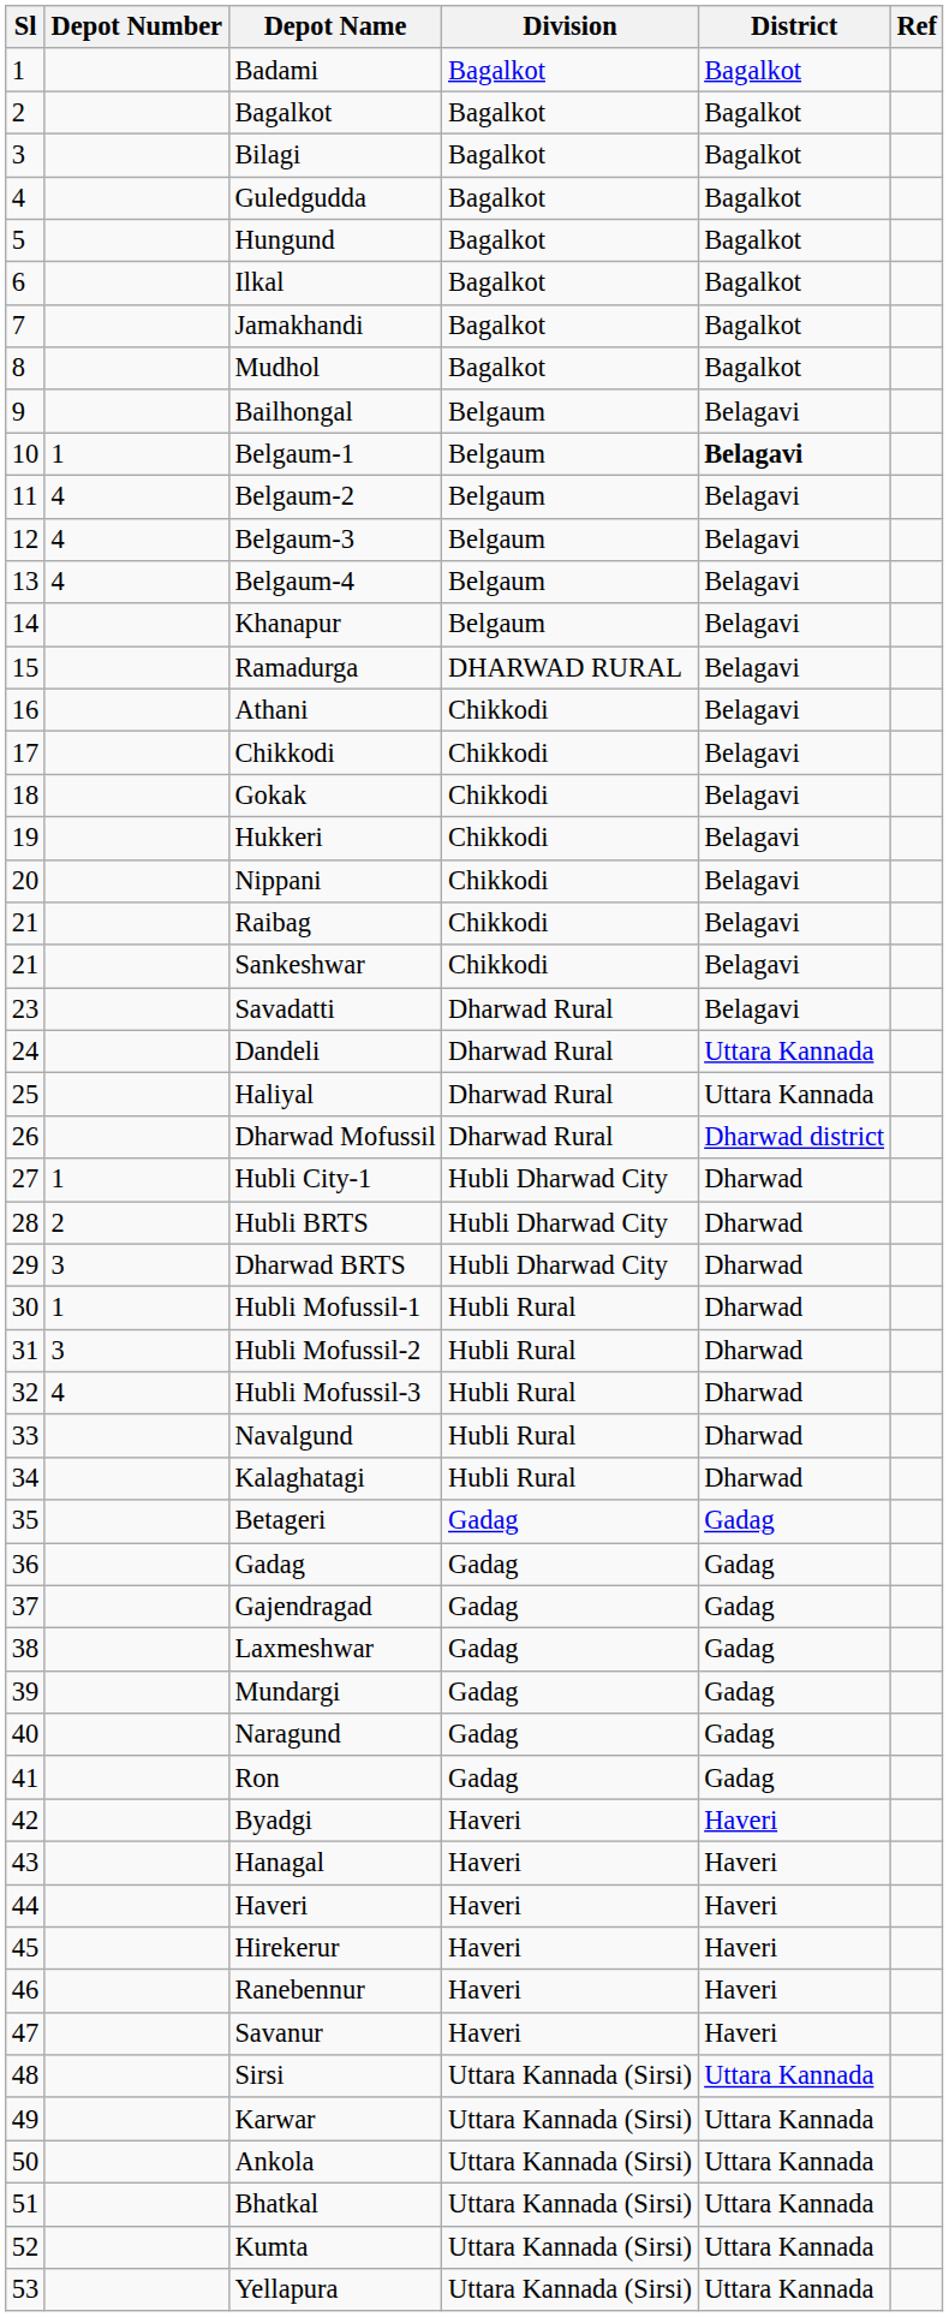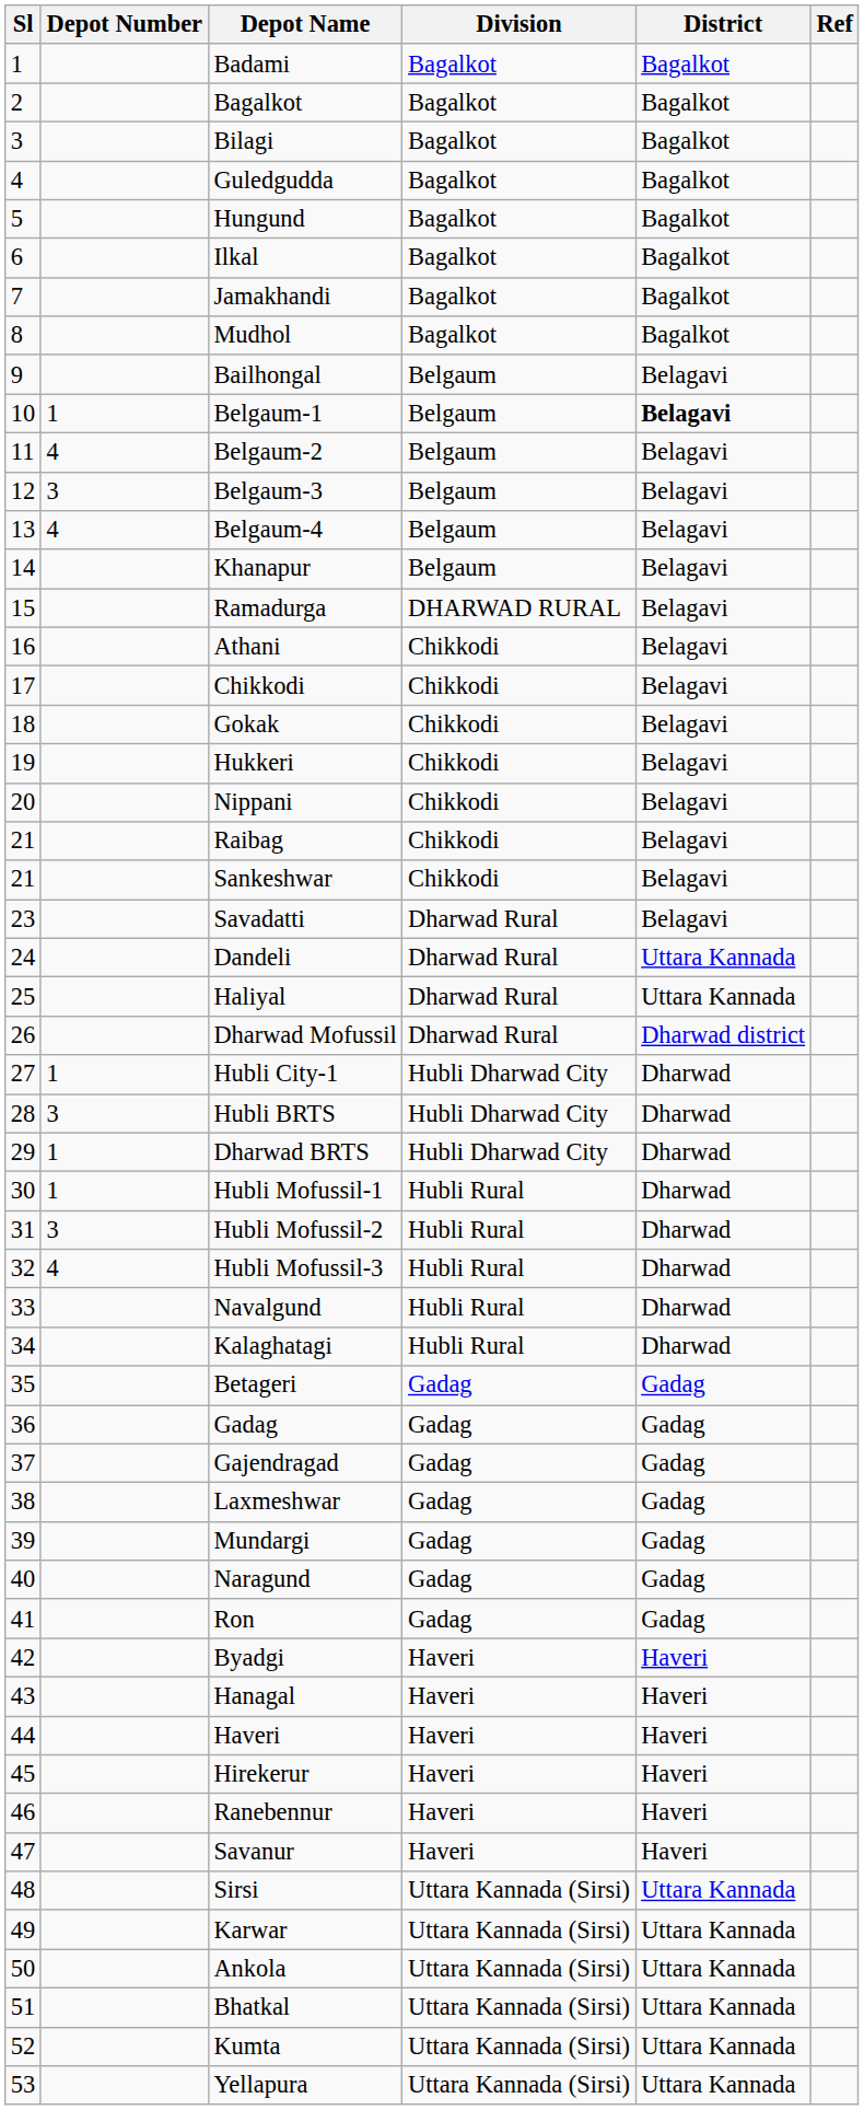Belgaum-3 | Depot Number: 4 -> 3
Hubli BRTS | Depot Number: 2 -> 3
Dharwad BRTS | Depot Number: 3 -> 1
